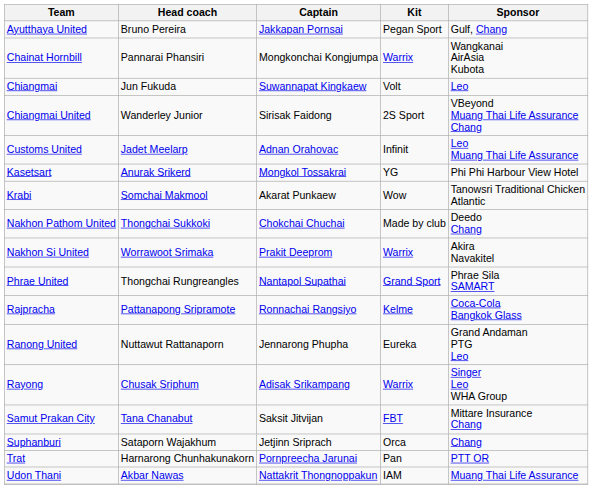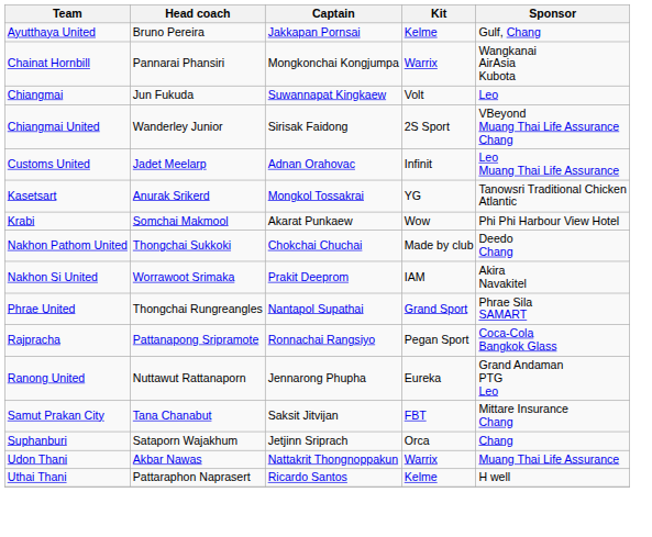Ayutthaya United | Kit: Pegan Sport -> Kelme
Kasetsart | Sponsor: Phi Phi Harbour View Hotel -> Tanowsri Traditional Chicken Atlantic
Krabi | Sponsor: Tanowsri Traditional Chicken Atlantic -> Phi Phi Harbour View Hotel
Nakhon Si United | Kit: Warrix -> IAM
Rajpracha | Kit: Kelme -> Pegan Sport
- row: Rayong | Chusak Sriphum | Adisak Srikampang | Warrix | Singer Leo WHA Group
- row: Trat | Harnarong Chunhakunakorn | Pornpreecha Jarunai | Pan | PTT OR
Udon Thani | Kit: IAM -> Warrix
+ row: Uthai Thani | Pattaraphon Naprasert | Ricardo Santos | Kelme | H well
